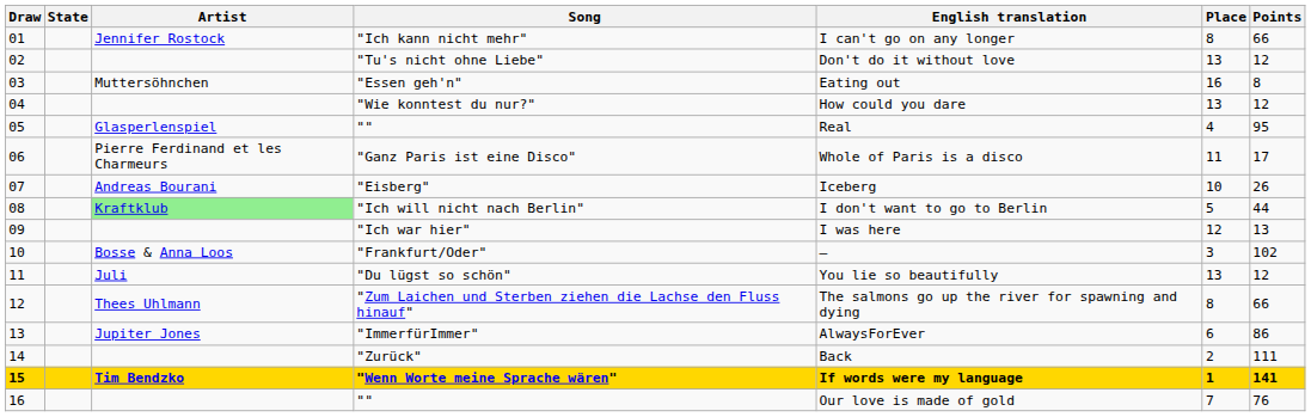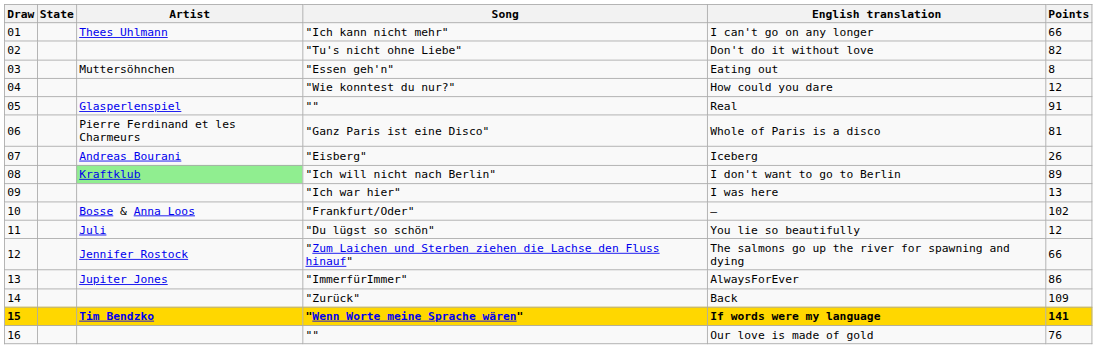- column: Place | 8 | 13 | 16 | 13 | 4 | 11 | 10 | 5 | 12 | 3 | 13 | 8 | 6 | 2 | 1 | 7
"Ich kann nicht mehr" | Artist: Jennifer Rostock -> Thees Uhlmann
"Tu's nicht ohne Liebe" | Points: 12 -> 82
05 / "" | Points: 95 -> 91
"Ganz Paris ist eine Disco" | Points: 17 -> 81
"Ich will nicht nach Berlin" | Points: 44 -> 89
"Zum Laichen und Sterben ziehen die Lachse den Fluss hinauf" | Artist: Thees Uhlmann -> Jennifer Rostock
"Zurück" | Points: 111 -> 109
